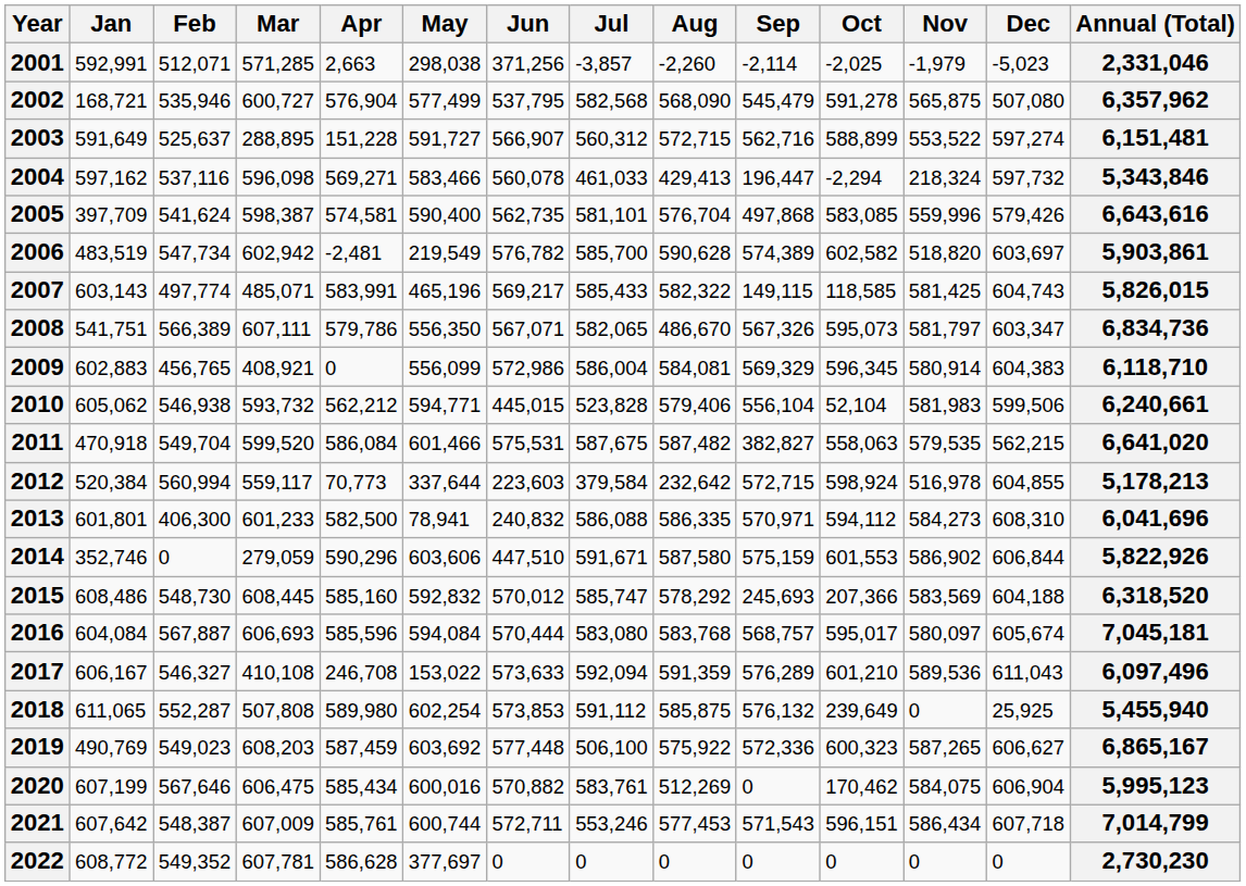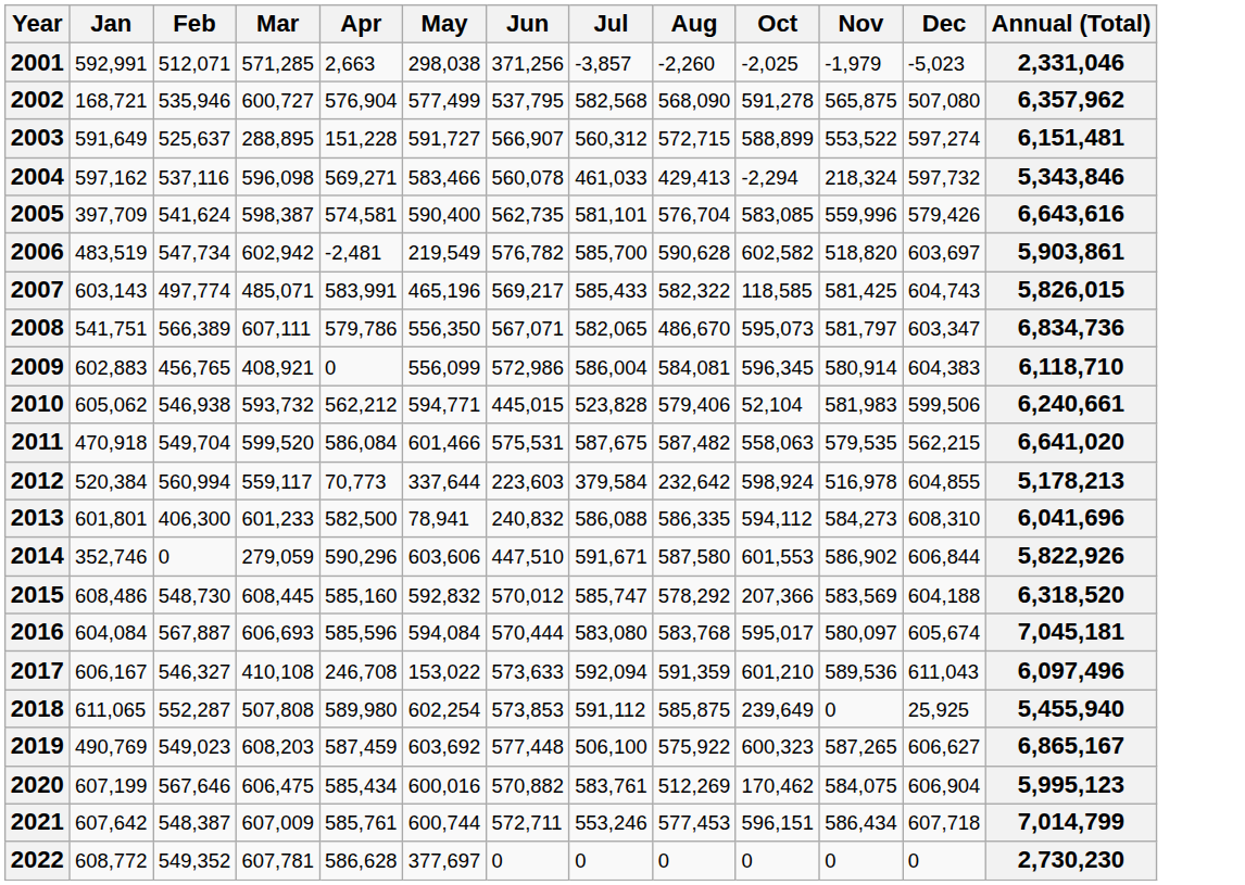- column: Sep | -2,114 | 545,479 | 562,716 | 196,447 | 497,868 | 574,389 | 149,115 | 567,326 | 569,329 | 556,104 | 382,827 | 572,715 | 570,971 | 575,159 | 245,693 | 568,757 | 576,289 | 576,132 | 572,336 | 0 | 571,543 | 0
